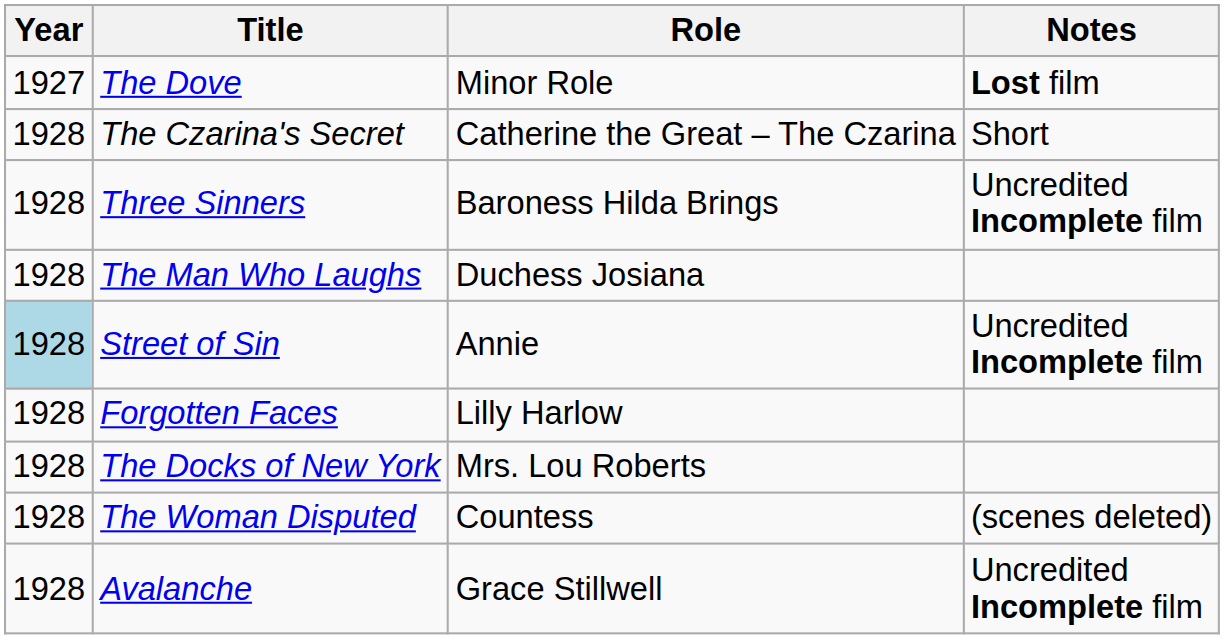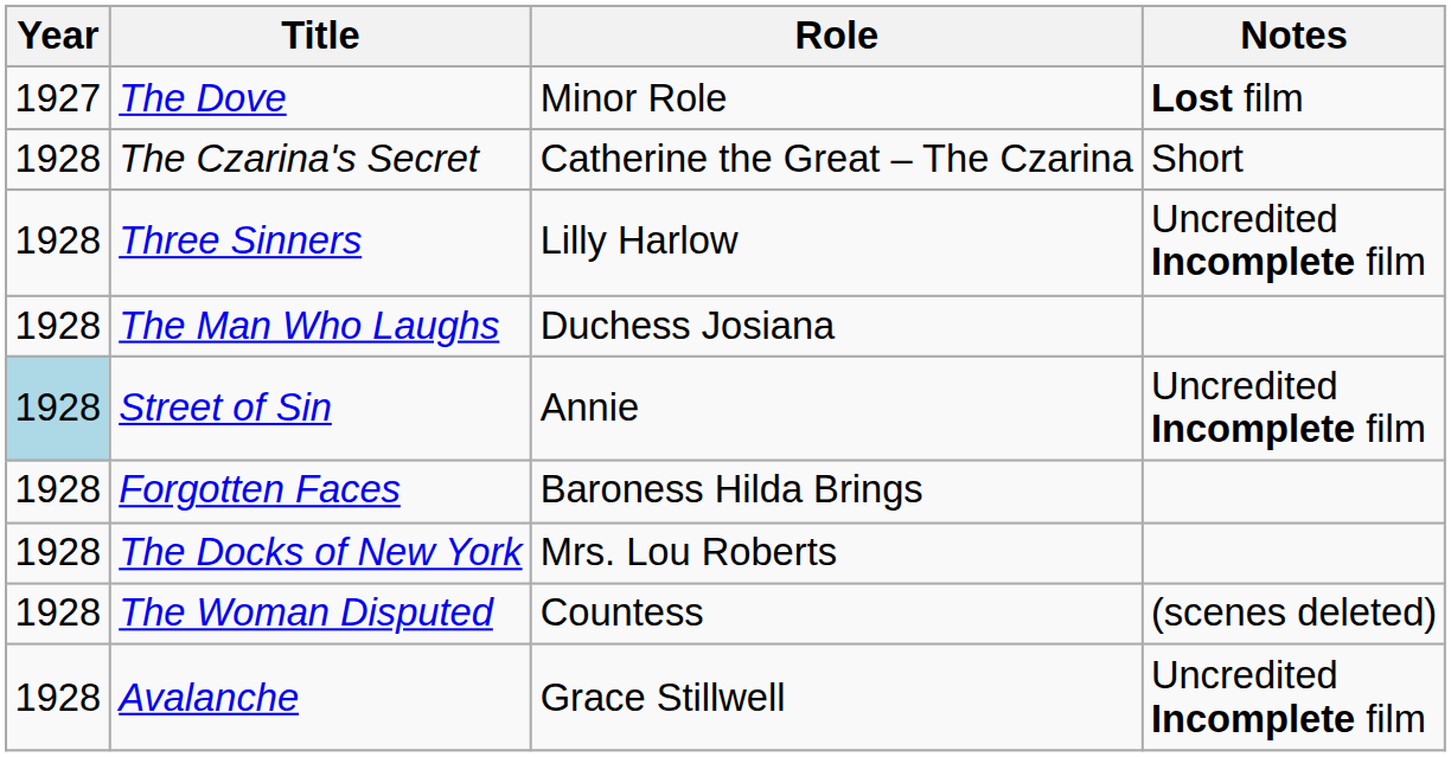Three Sinners | Role: Baroness Hilda Brings -> Lilly Harlow
Forgotten Faces | Role: Lilly Harlow -> Baroness Hilda Brings
